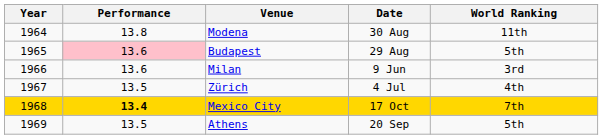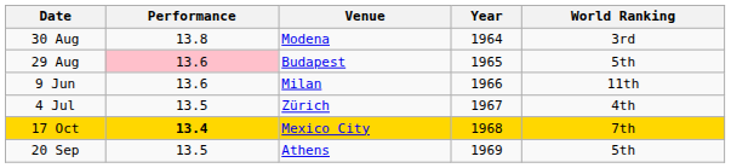columns swapped: Year <-> Date
Modena | World Ranking: 11th -> 3rd
Milan | World Ranking: 3rd -> 11th
